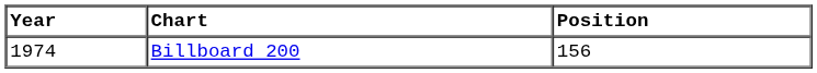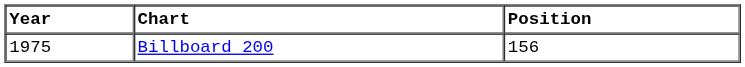Billboard 200 | Year: 1974 -> 1975
